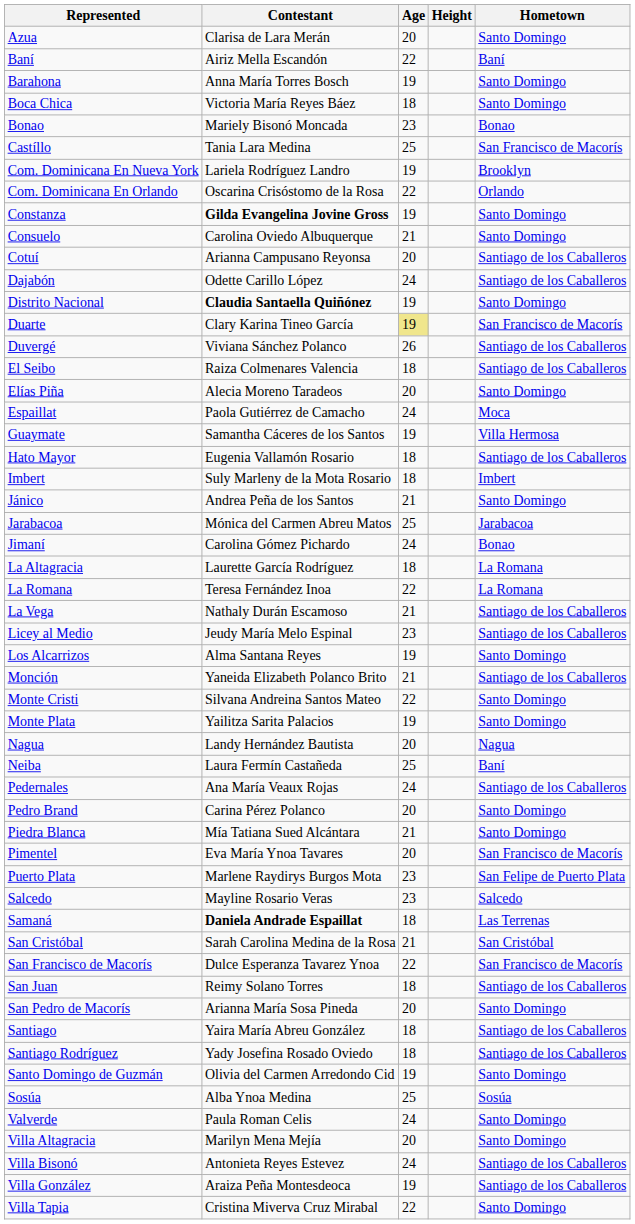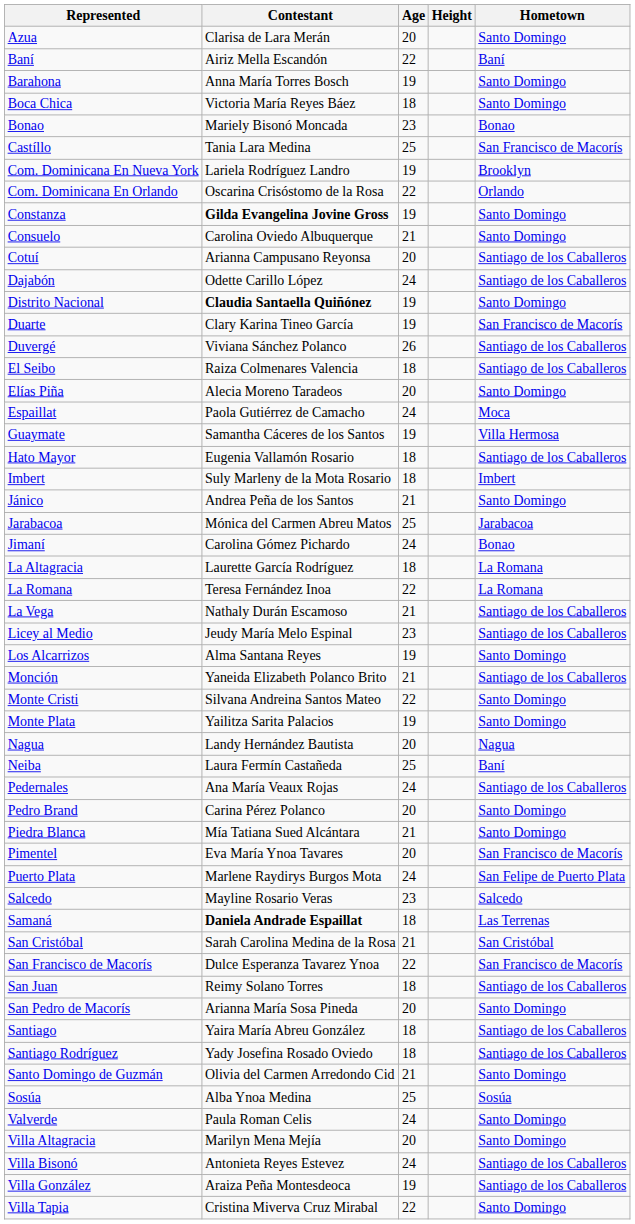Duarte | Age: khaki background -> no background
Puerto Plata | Age: 23 -> 24
Santo Domingo de Guzmán | Age: 19 -> 21
